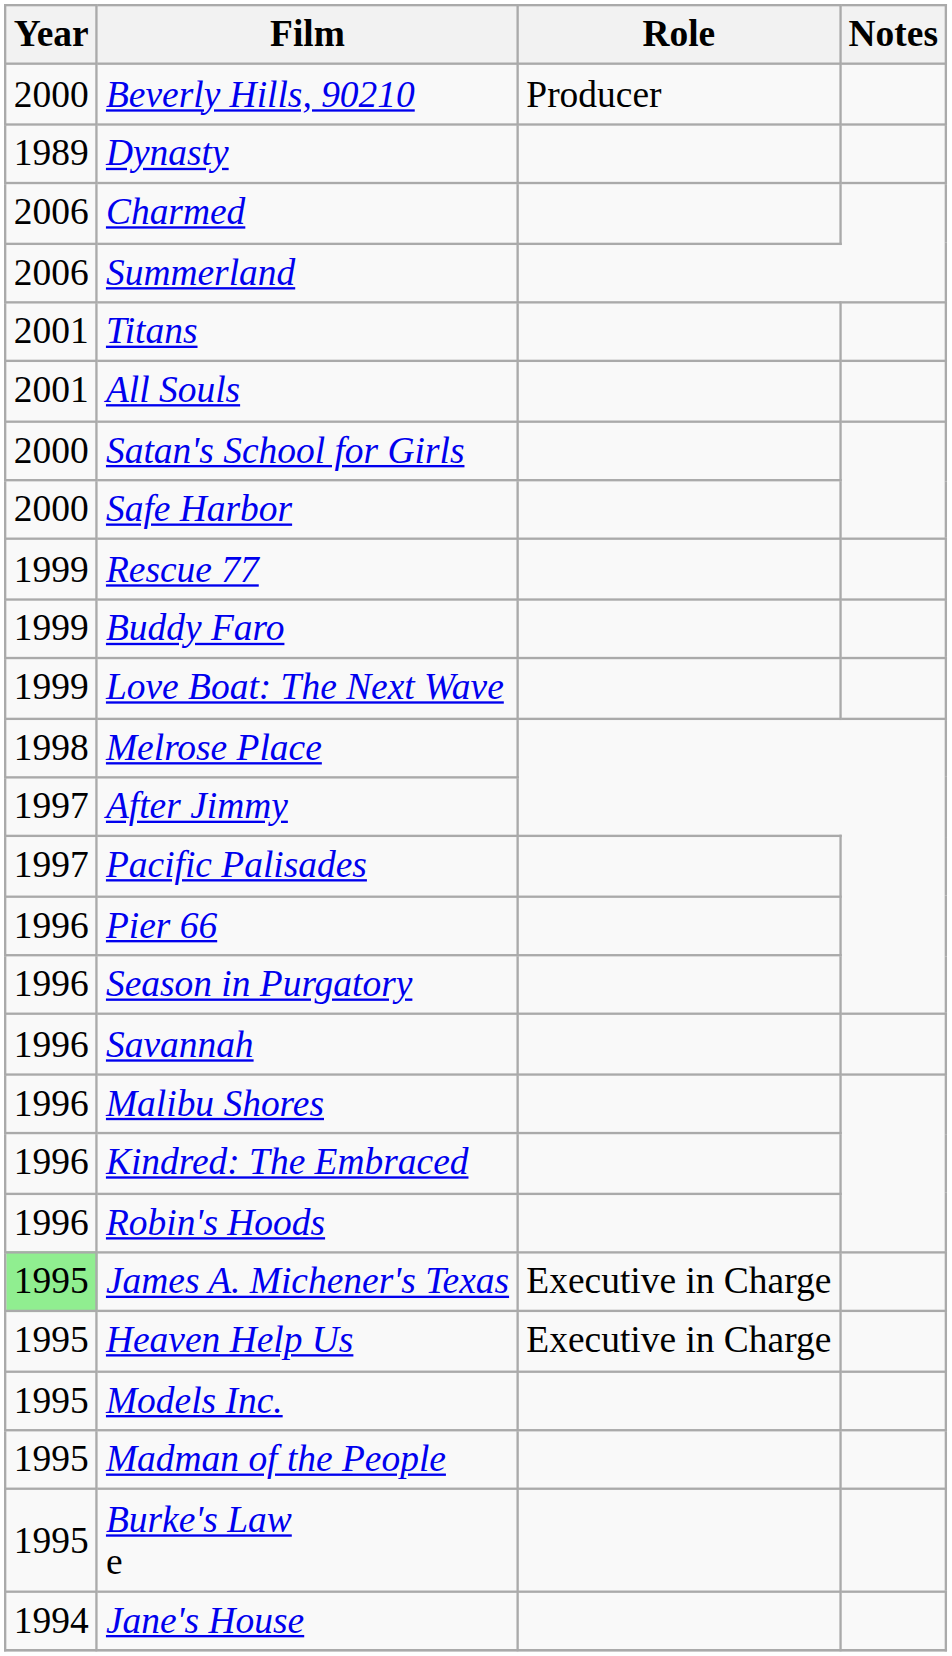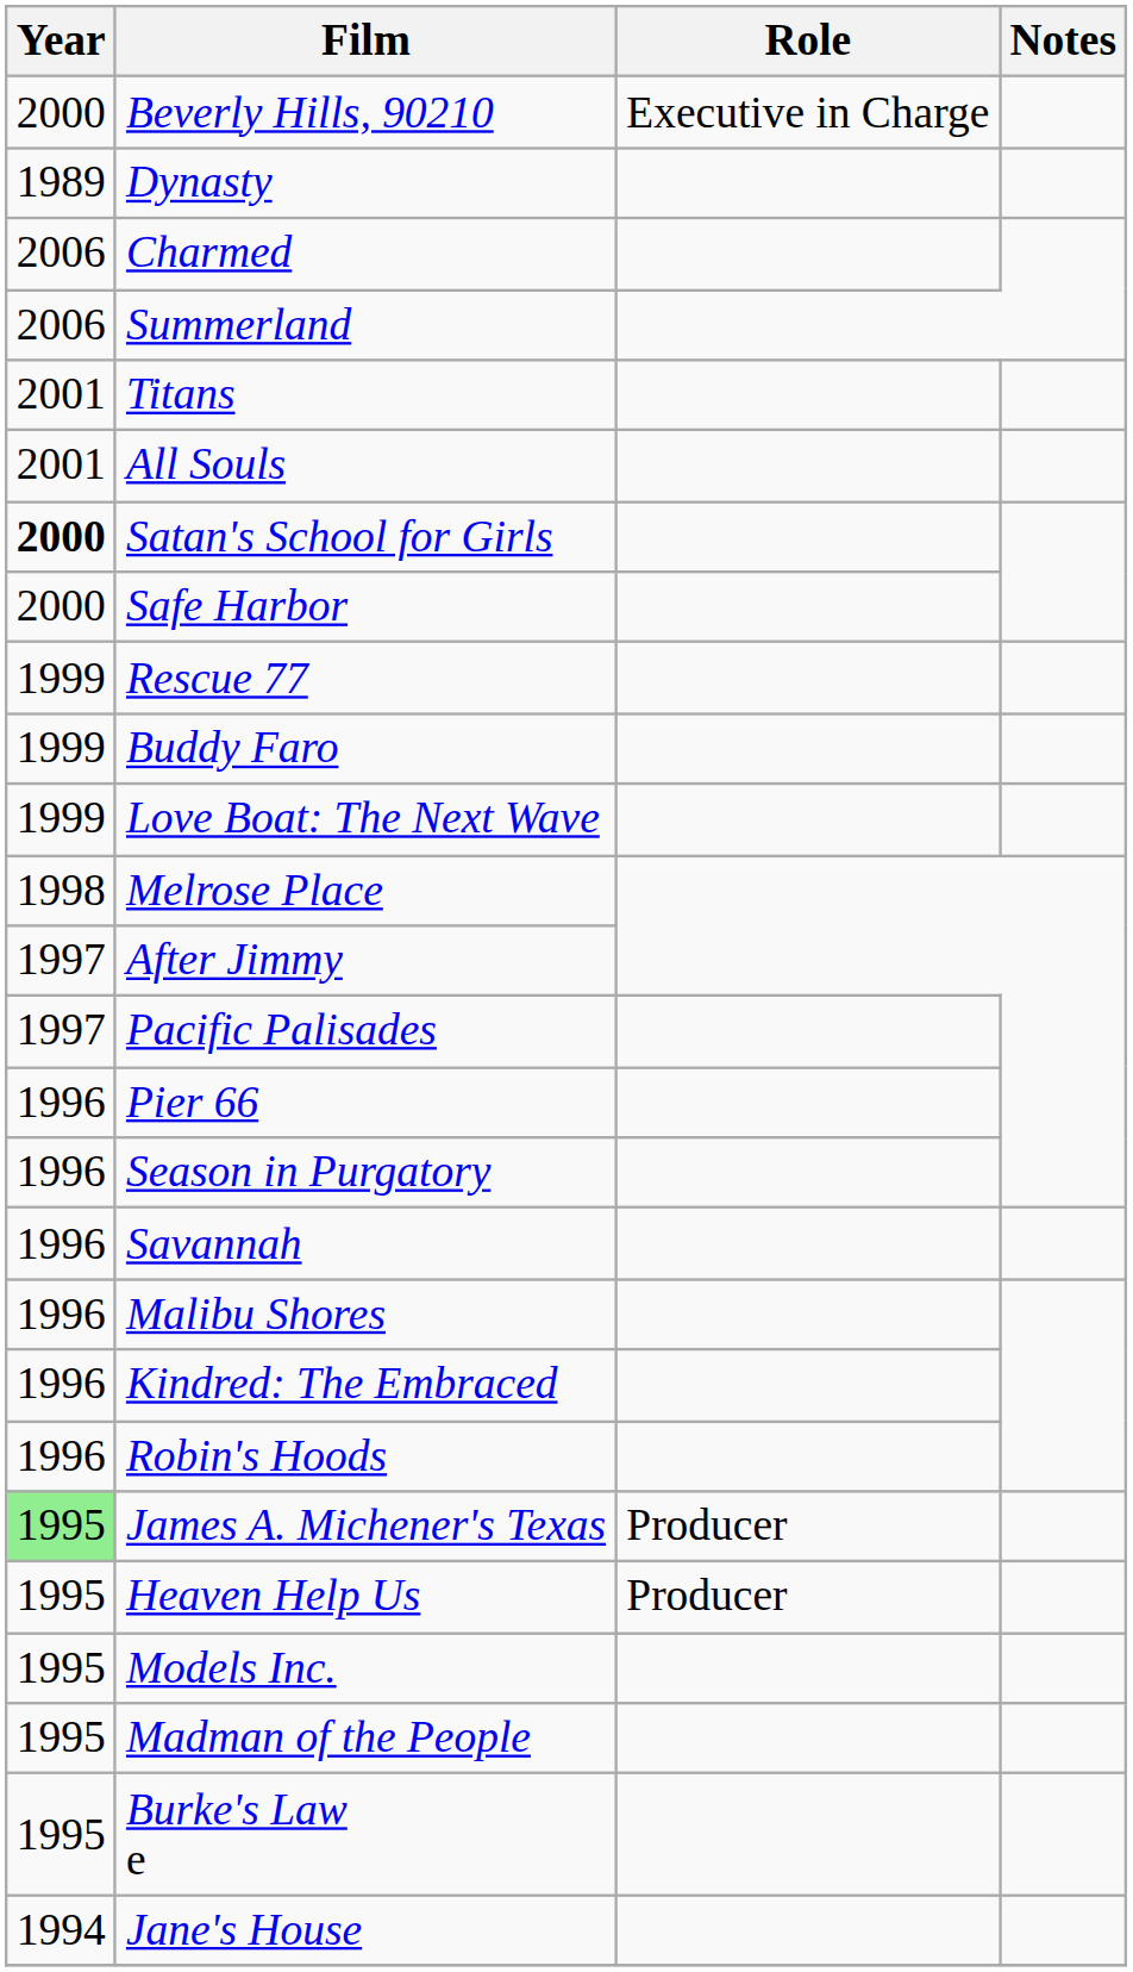Beverly Hills, 90210 | Role: Producer -> Executive in Charge
Satan's School for Girls | Year: normal -> bold
James A. Michener's Texas | Role: Executive in Charge -> Producer
Heaven Help Us | Role: Executive in Charge -> Producer
